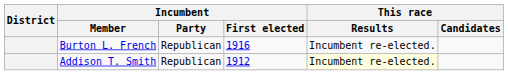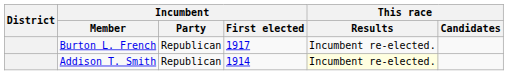Burton L. French | Incumbent / First elected: 1916 -> 1917
Addison T. Smith | Incumbent / First elected: 1912 -> 1914
